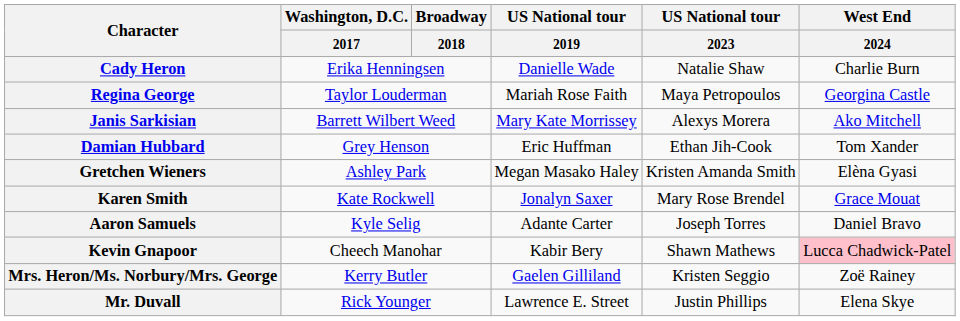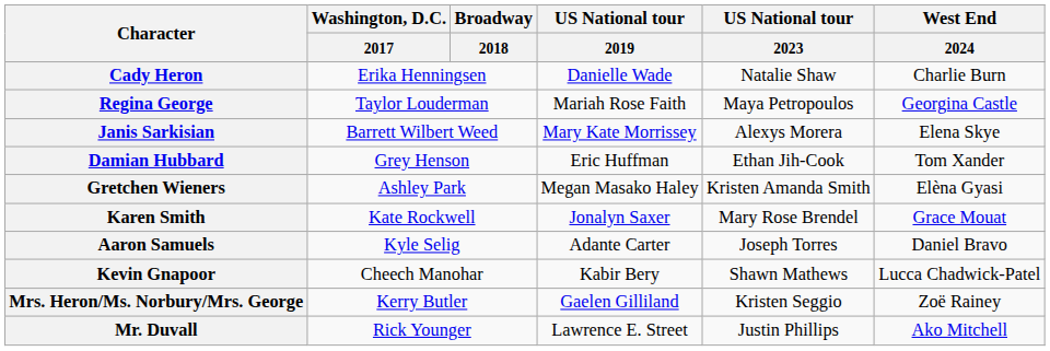Janis Sarkisian | West End / 2024: Ako Mitchell -> Elena Skye
Kevin Gnapoor | West End / 2024: pink background -> no background
Mr. Duvall | West End / 2024: Elena Skye -> Ako Mitchell
